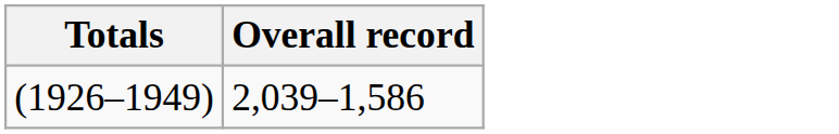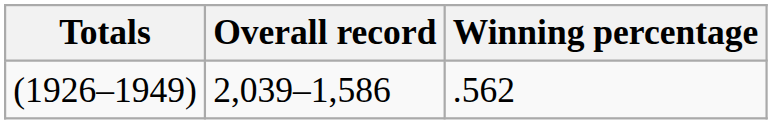+ column: Winning percentage | .562
